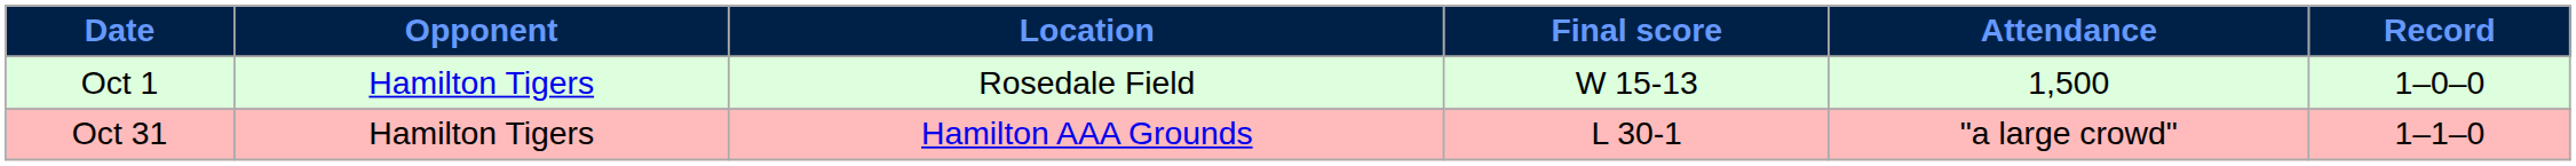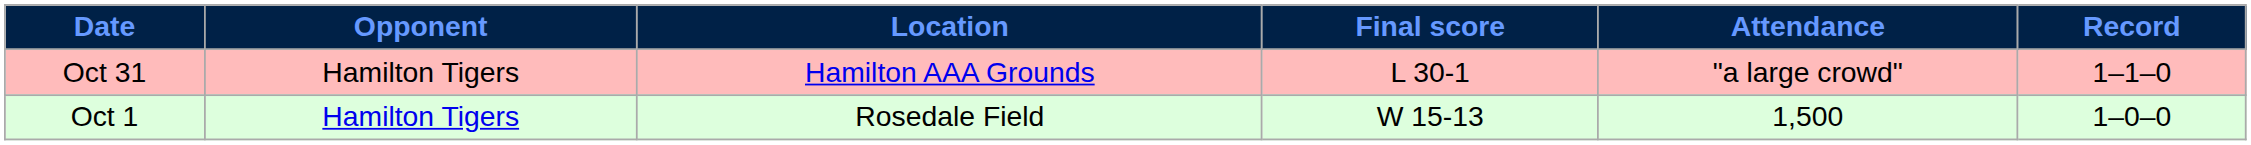rows swapped: Oct 1 <-> Oct 31
